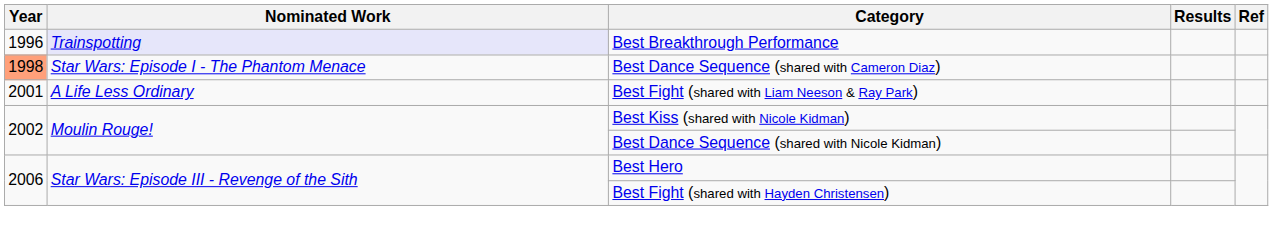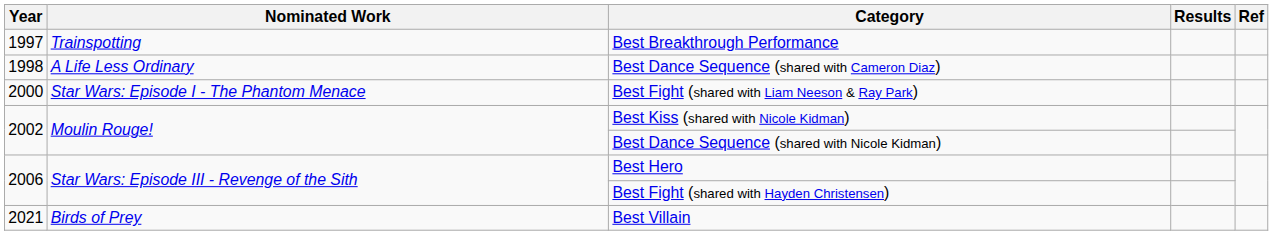Best Breakthrough Performance | Year: 1996 -> 1997
Best Breakthrough Performance | Nominated Work: lavender background -> no background
Best Dance Sequence (shared with Cameron Diaz) | Year: lightsalmon background -> no background
Best Dance Sequence (shared with Cameron Diaz) | Nominated Work: Star Wars: Episode I - The Phantom Menace -> A Life Less Ordinary
Best Fight (shared with Liam Neeson & Ray Park) | Year: 2001 -> 2000
Best Fight (shared with Liam Neeson & Ray Park) | Nominated Work: A Life Less Ordinary -> Star Wars: Episode I - The Phantom Menace
+ row: 2021 | Birds of Prey | Best Villain
